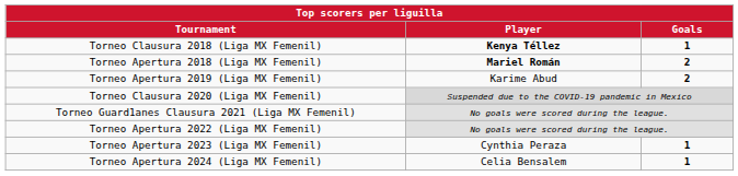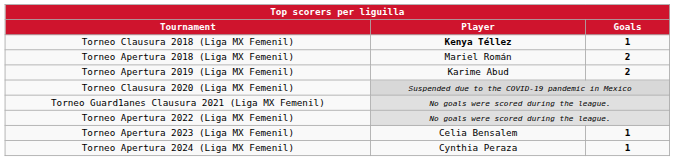Torneo Apertura 2018 (Liga MX Femenil) | Player: bold -> normal
Torneo Apertura 2023 (Liga MX Femenil) | Player: Cynthia Peraza -> Celia Bensalem
Torneo Apertura 2024 (Liga MX Femenil) | Player: Celia Bensalem -> Cynthia Peraza
